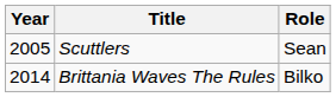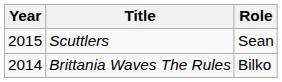Scuttlers | Year: 2005 -> 2015
